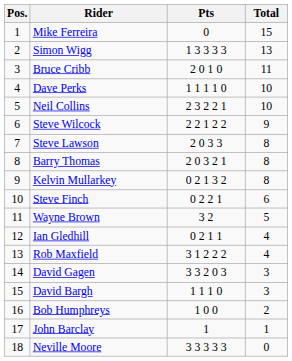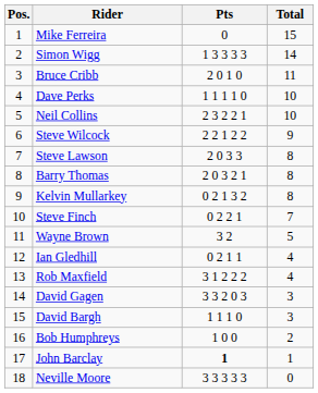Simon Wigg | Total: 13 -> 14
Steve Finch | Total: 6 -> 7
John Barclay | Pts: normal -> bold
